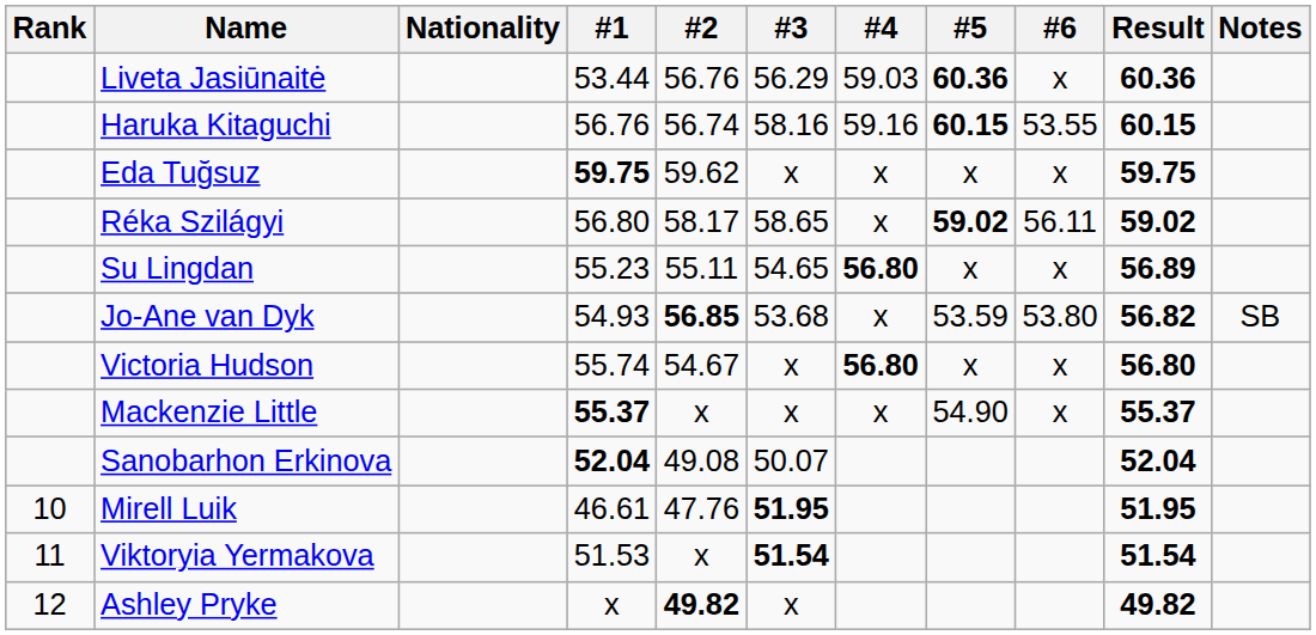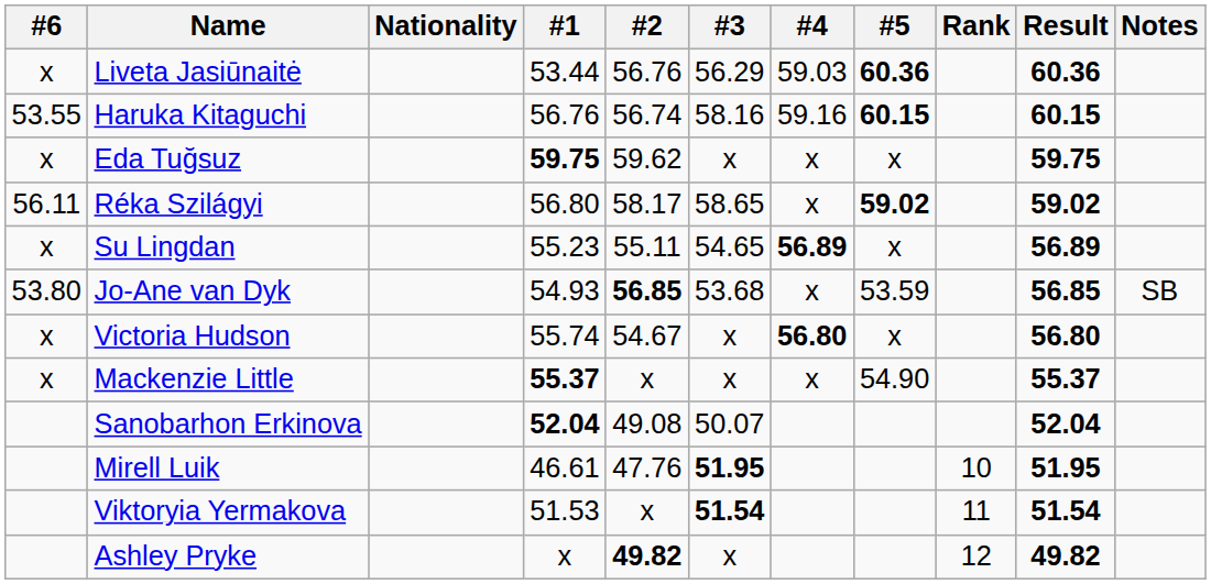columns swapped: Rank <-> #6
Su Lingdan | #4: 56.80 -> 56.89
Jo-Ane van Dyk | Result: 56.82 -> 56.85
